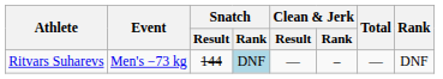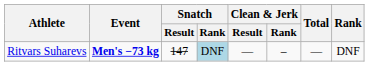Ritvars Suharevs | Event: normal -> bold
Ritvars Suharevs | Snatch / Result: 144 -> 147
